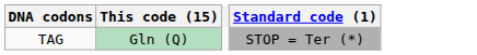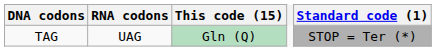+ column: RNA codons | UAG
